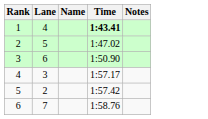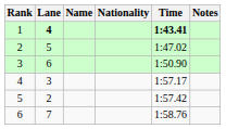+ column: Nationality
1 | Lane: normal -> bold
